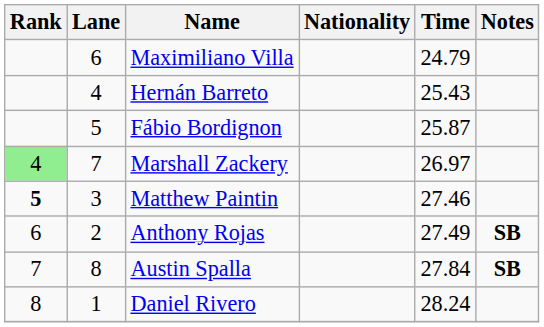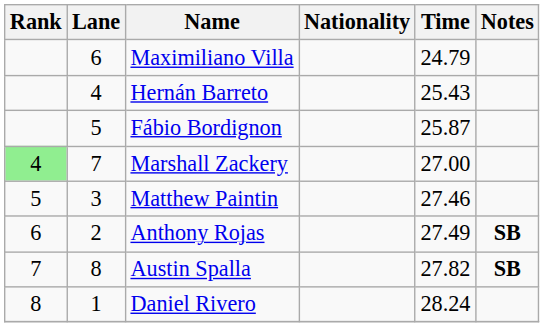Marshall Zackery | Time: 26.97 -> 27.00
Matthew Paintin | Rank: bold -> normal
Austin Spalla | Time: 27.84 -> 27.82
